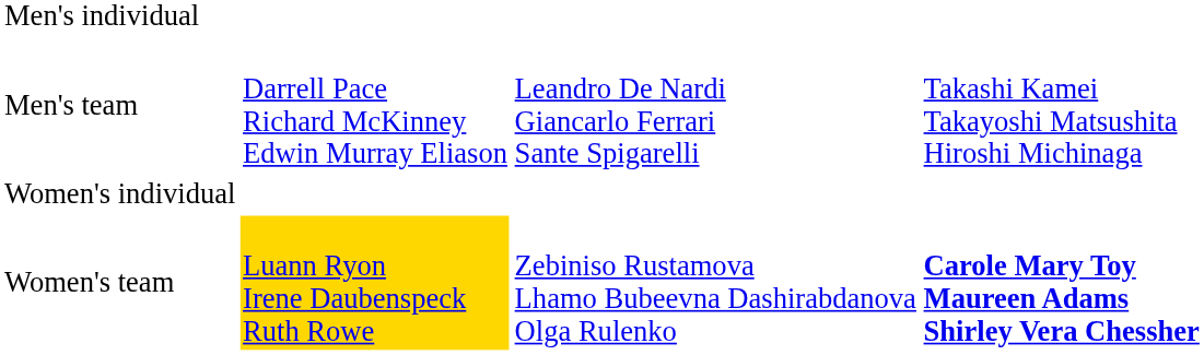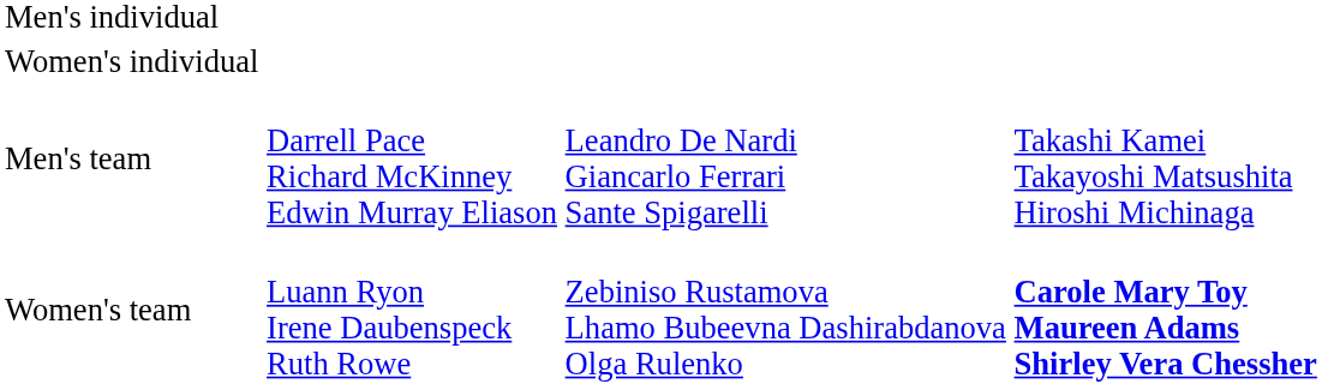rows swapped: Women's individual <-> Men's team
Women's team | column 2: gold background -> no background
